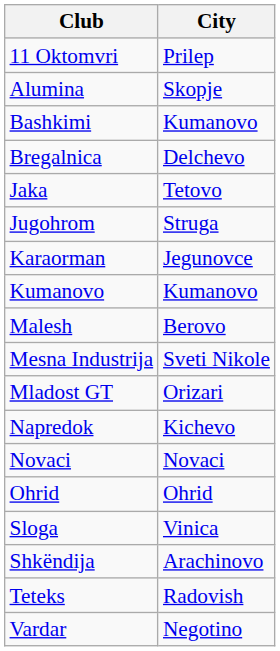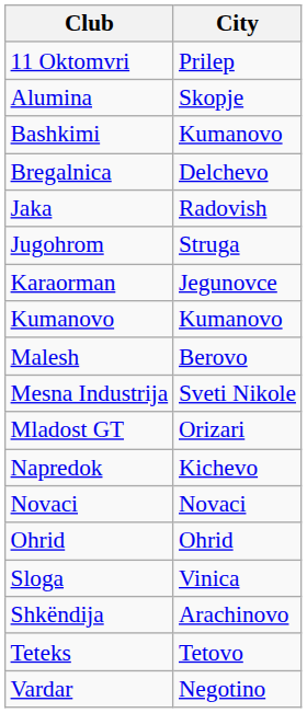Jaka | City: Tetovo -> Radovish
Teteks | City: Radovish -> Tetovo
